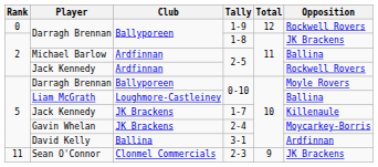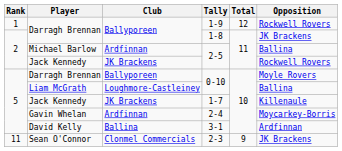1-9 | Rank: 0 -> 1
Jack Kennedy / 2-5 | Club: Ardfinnan -> JK Brackens
2-4 | Club: JK Brackens -> Ardfinnan
